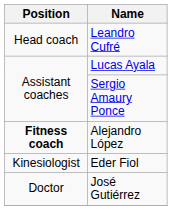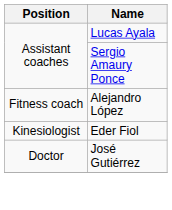- row: Head coach | Leandro Cufré
Alejandro López | Position: bold -> normal
